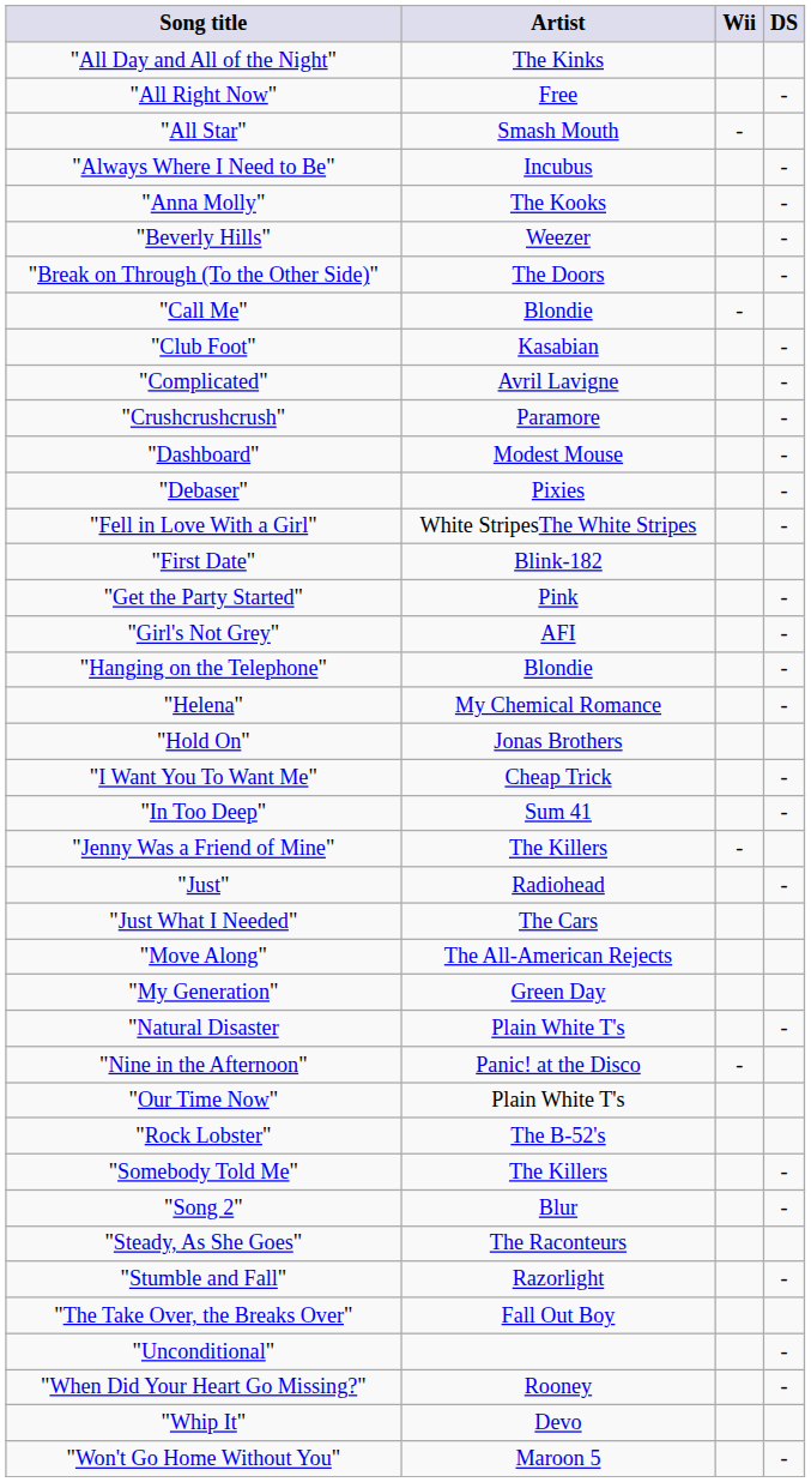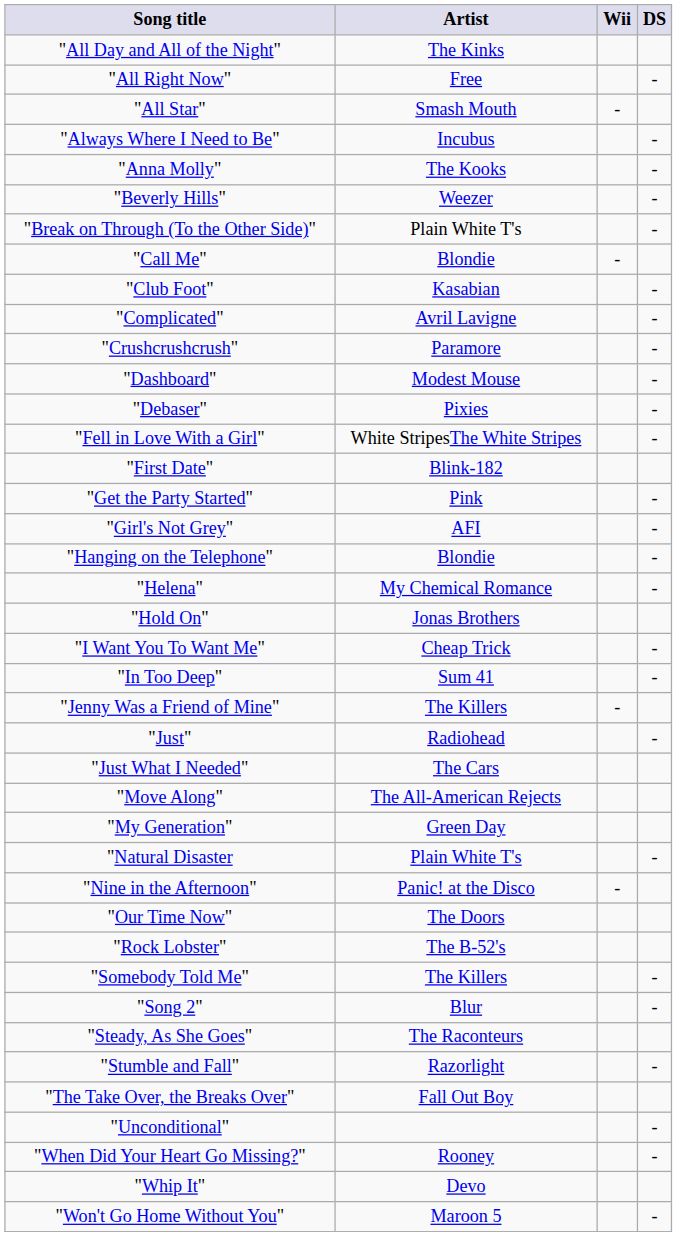"Break on Through (To the Other Side)" | Artist: The Doors -> Plain White T's
"Our Time Now" | Artist: Plain White T's -> The Doors
